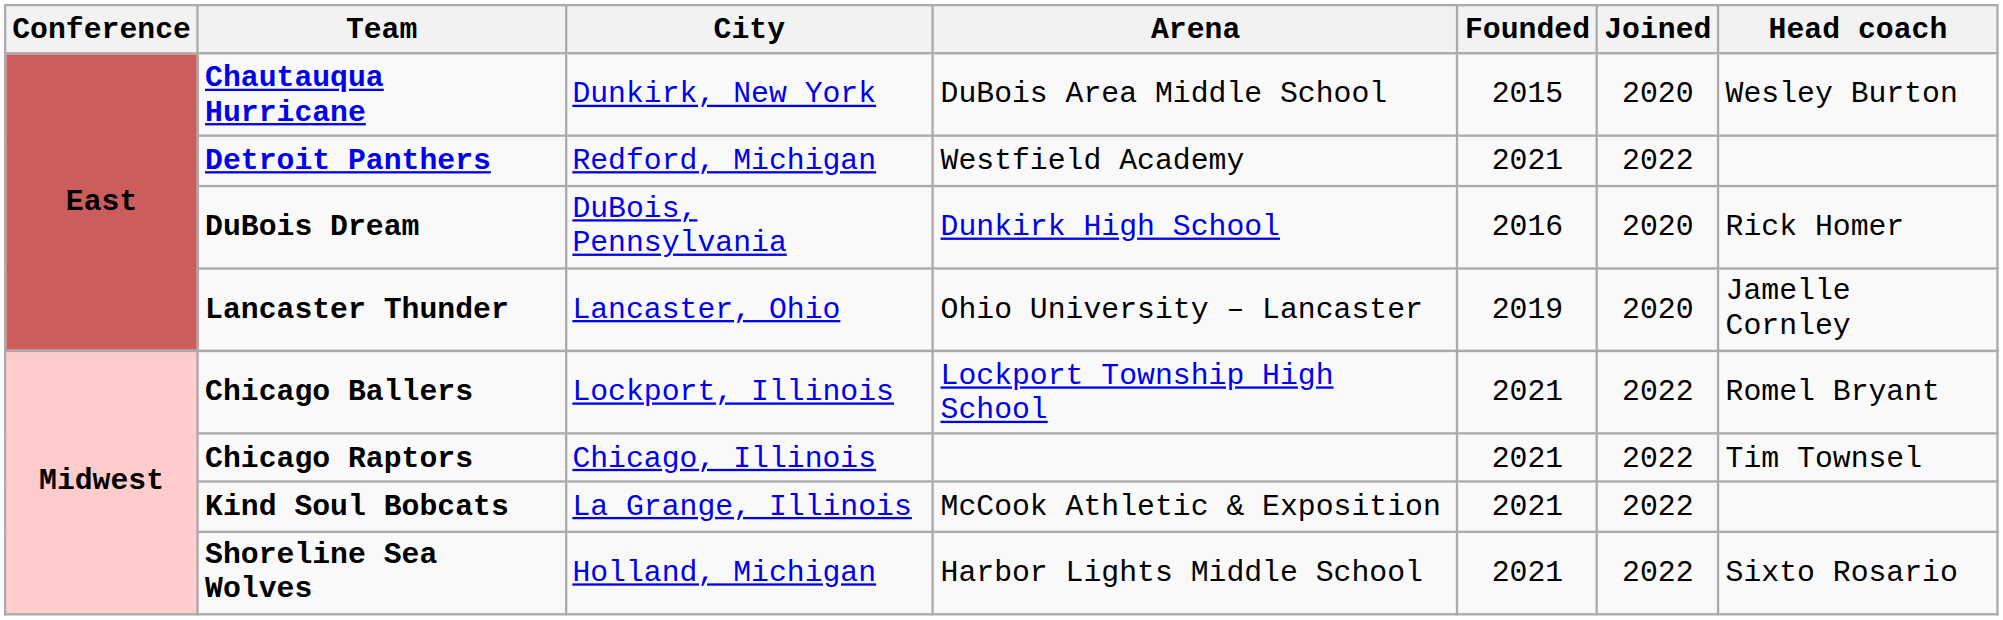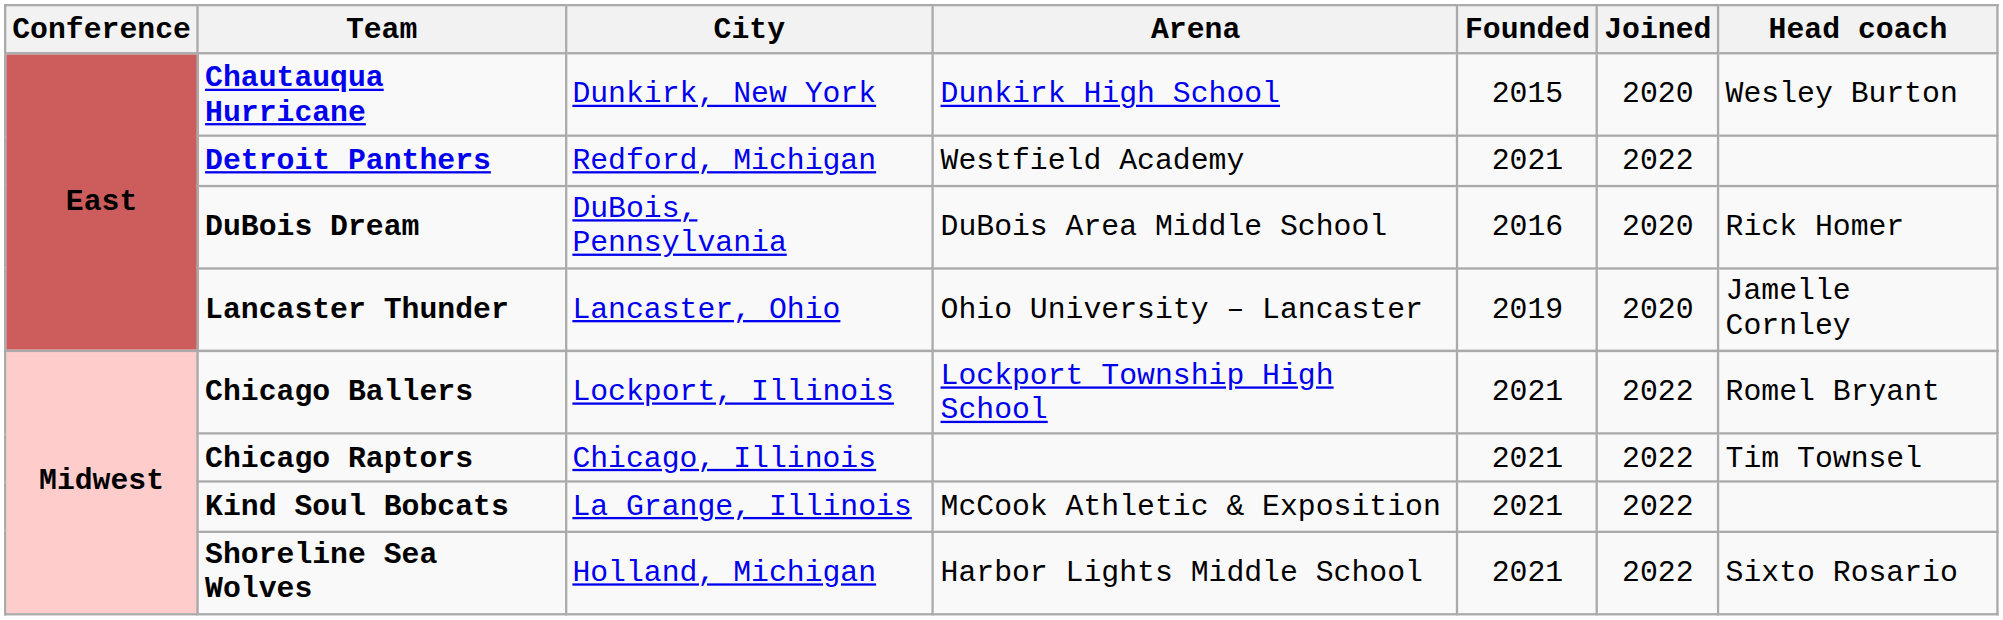Chautauqua Hurricane | Arena: DuBois Area Middle School -> Dunkirk High School
DuBois Dream | Arena: Dunkirk High School -> DuBois Area Middle School
